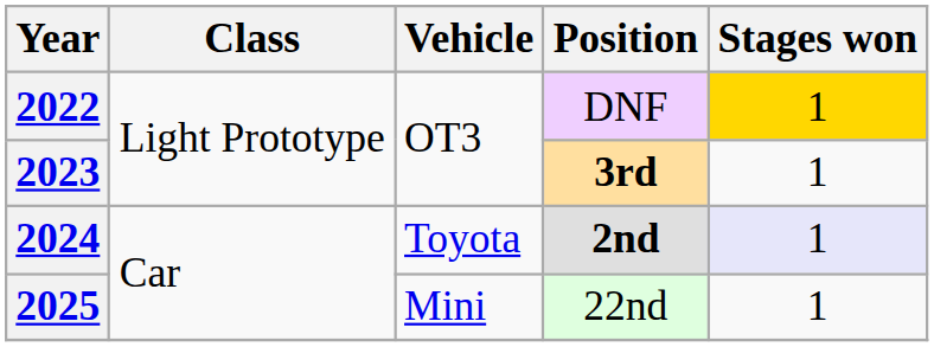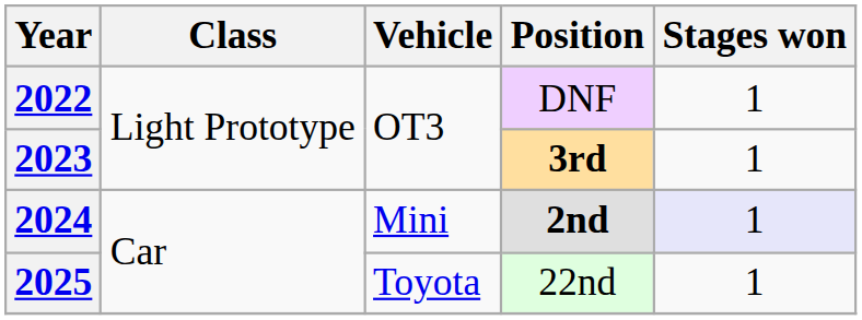2022 | Stages won: gold background -> no background
2024 | Vehicle: Toyota -> Mini
2025 | Vehicle: Mini -> Toyota
